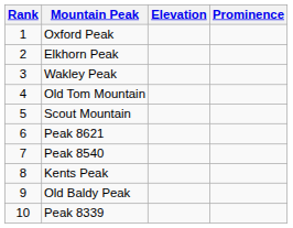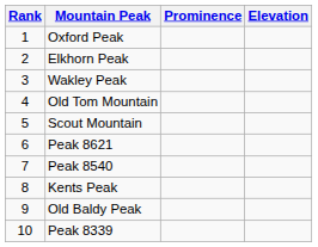columns swapped: Elevation <-> Prominence
